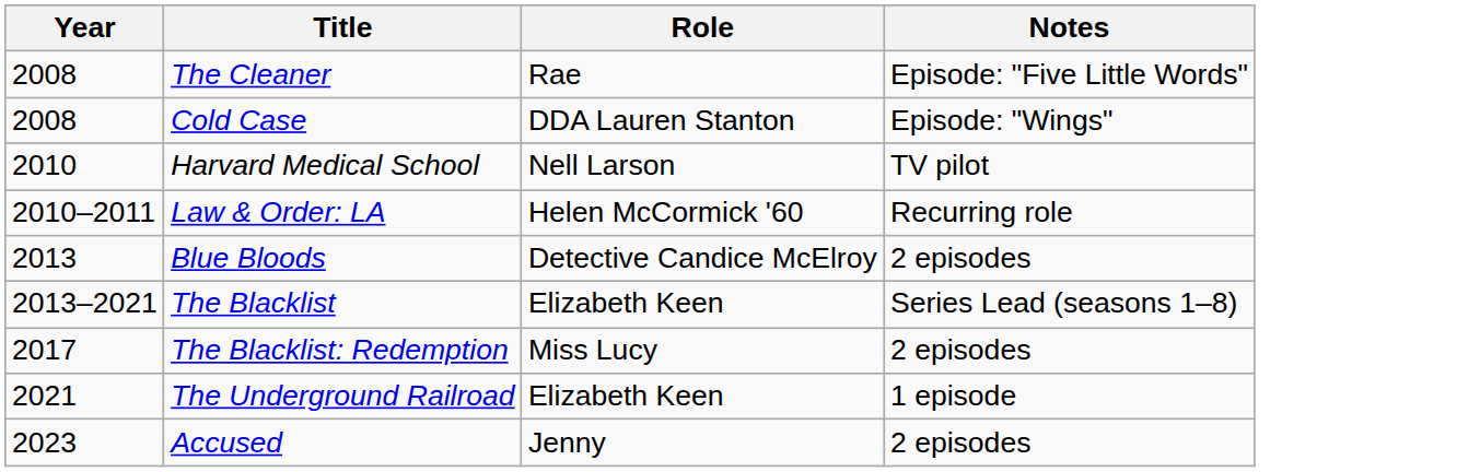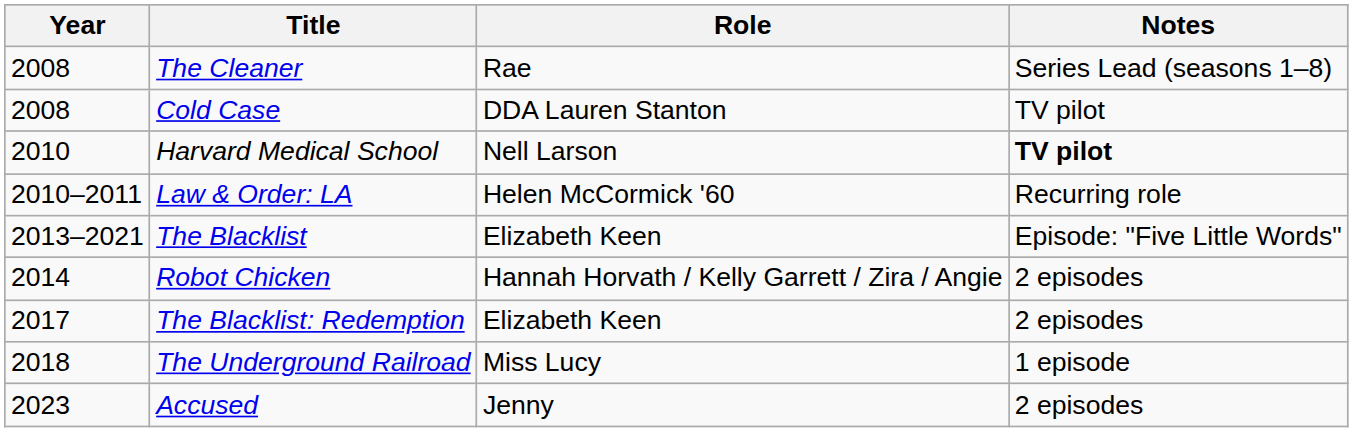The Cleaner | Notes: Episode: "Five Little Words" -> Series Lead (seasons 1–8)
Cold Case | Notes: Episode: "Wings" -> TV pilot
Harvard Medical School | Notes: normal -> bold
- row: 2013 | Blue Bloods | Detective Candice McElroy | 2 episodes
The Blacklist | Notes: Series Lead (seasons 1–8) -> Episode: "Five Little Words"
+ row: 2014 | Robot Chicken | Hannah Horvath / Kelly Garrett / Zira / Angie | 2 episodes
The Blacklist: Redemption | Role: Miss Lucy -> Elizabeth Keen
The Underground Railroad | Year: 2021 -> 2018
The Underground Railroad | Role: Elizabeth Keen -> Miss Lucy
